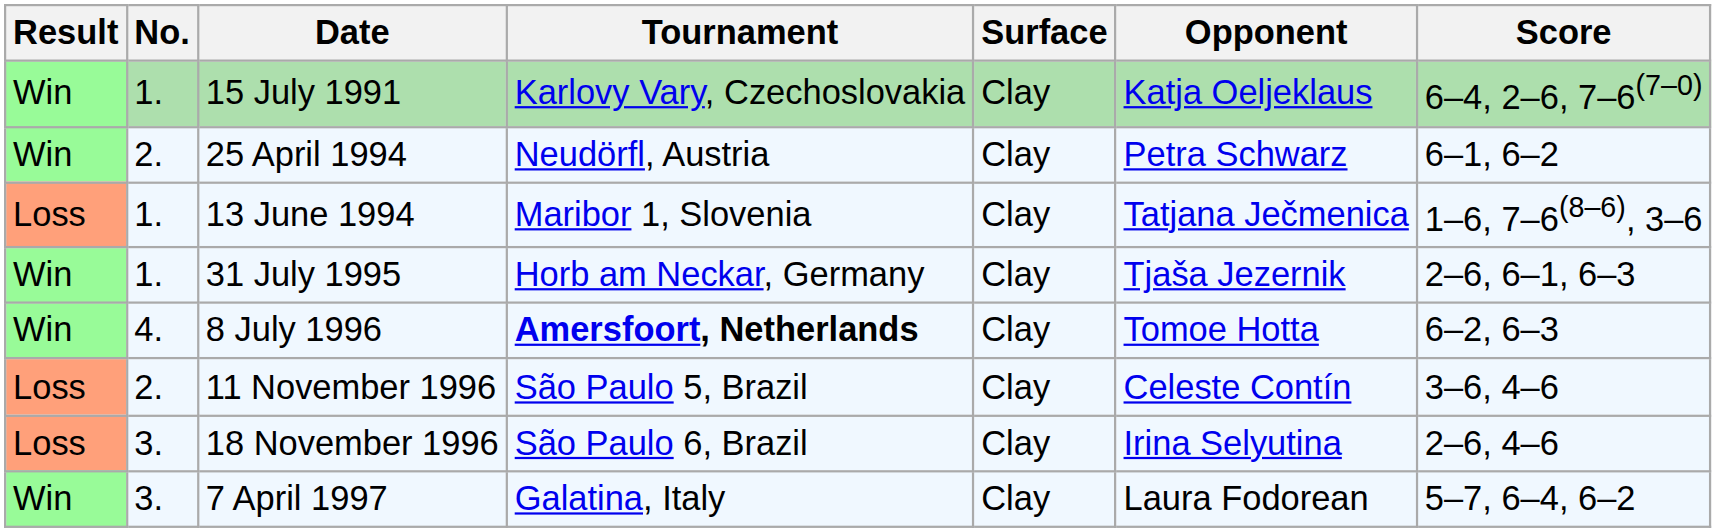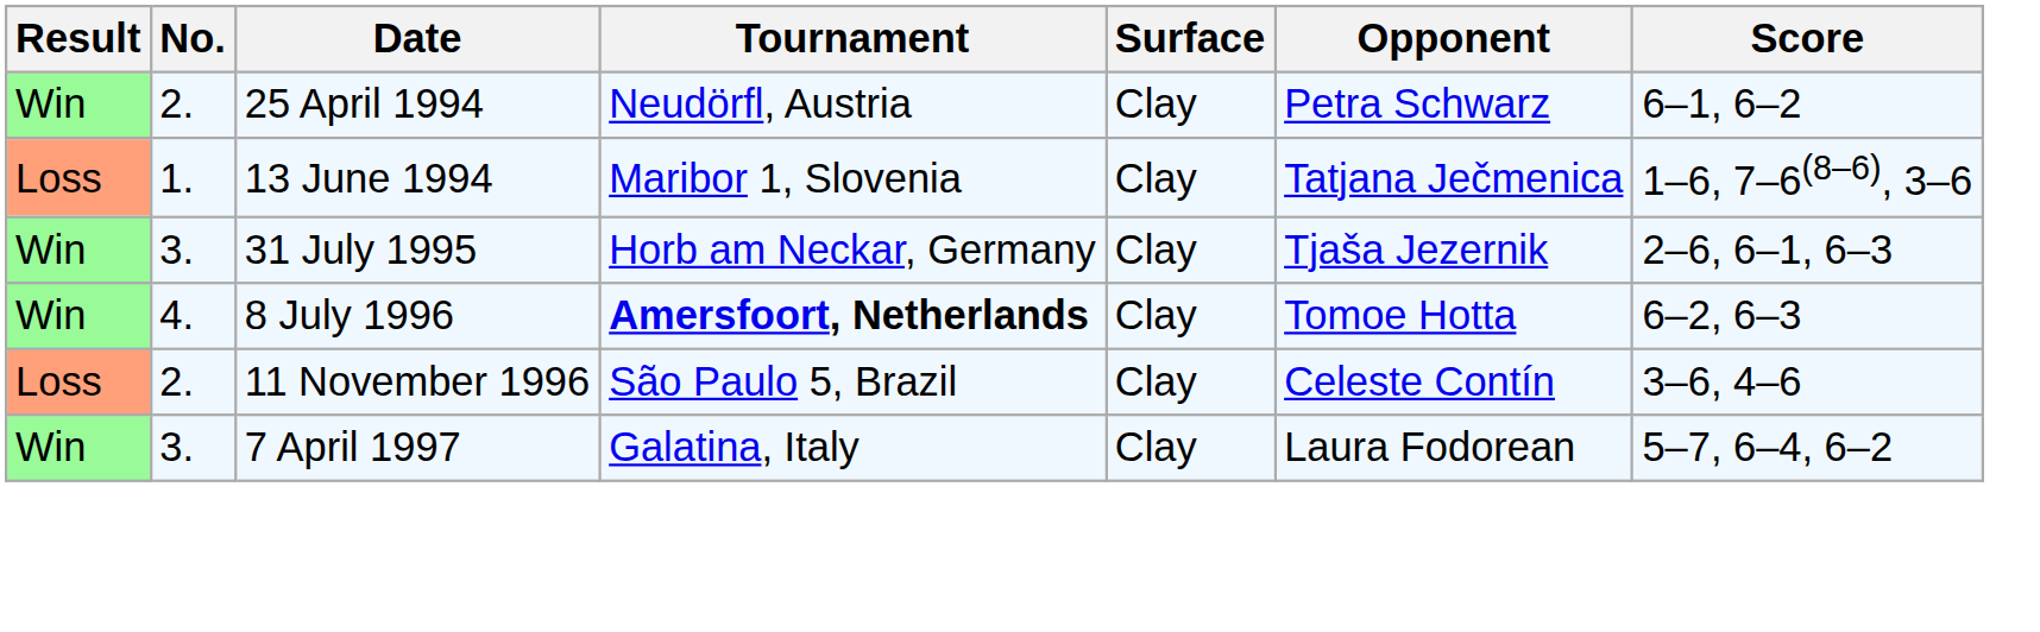- row: Win | 1. | 15 July 1991 | Karlovy Vary, Czechoslovakia | Clay | Katja Oeljeklaus | 6–4, 2–6, 7–6(7–0)
31 July 1995 | No.: 1. -> 3.
- row: Loss | 3. | 18 November 1996 | São Paulo 6, Brazil | Clay | Irina Selyutina | 2–6, 4–6
